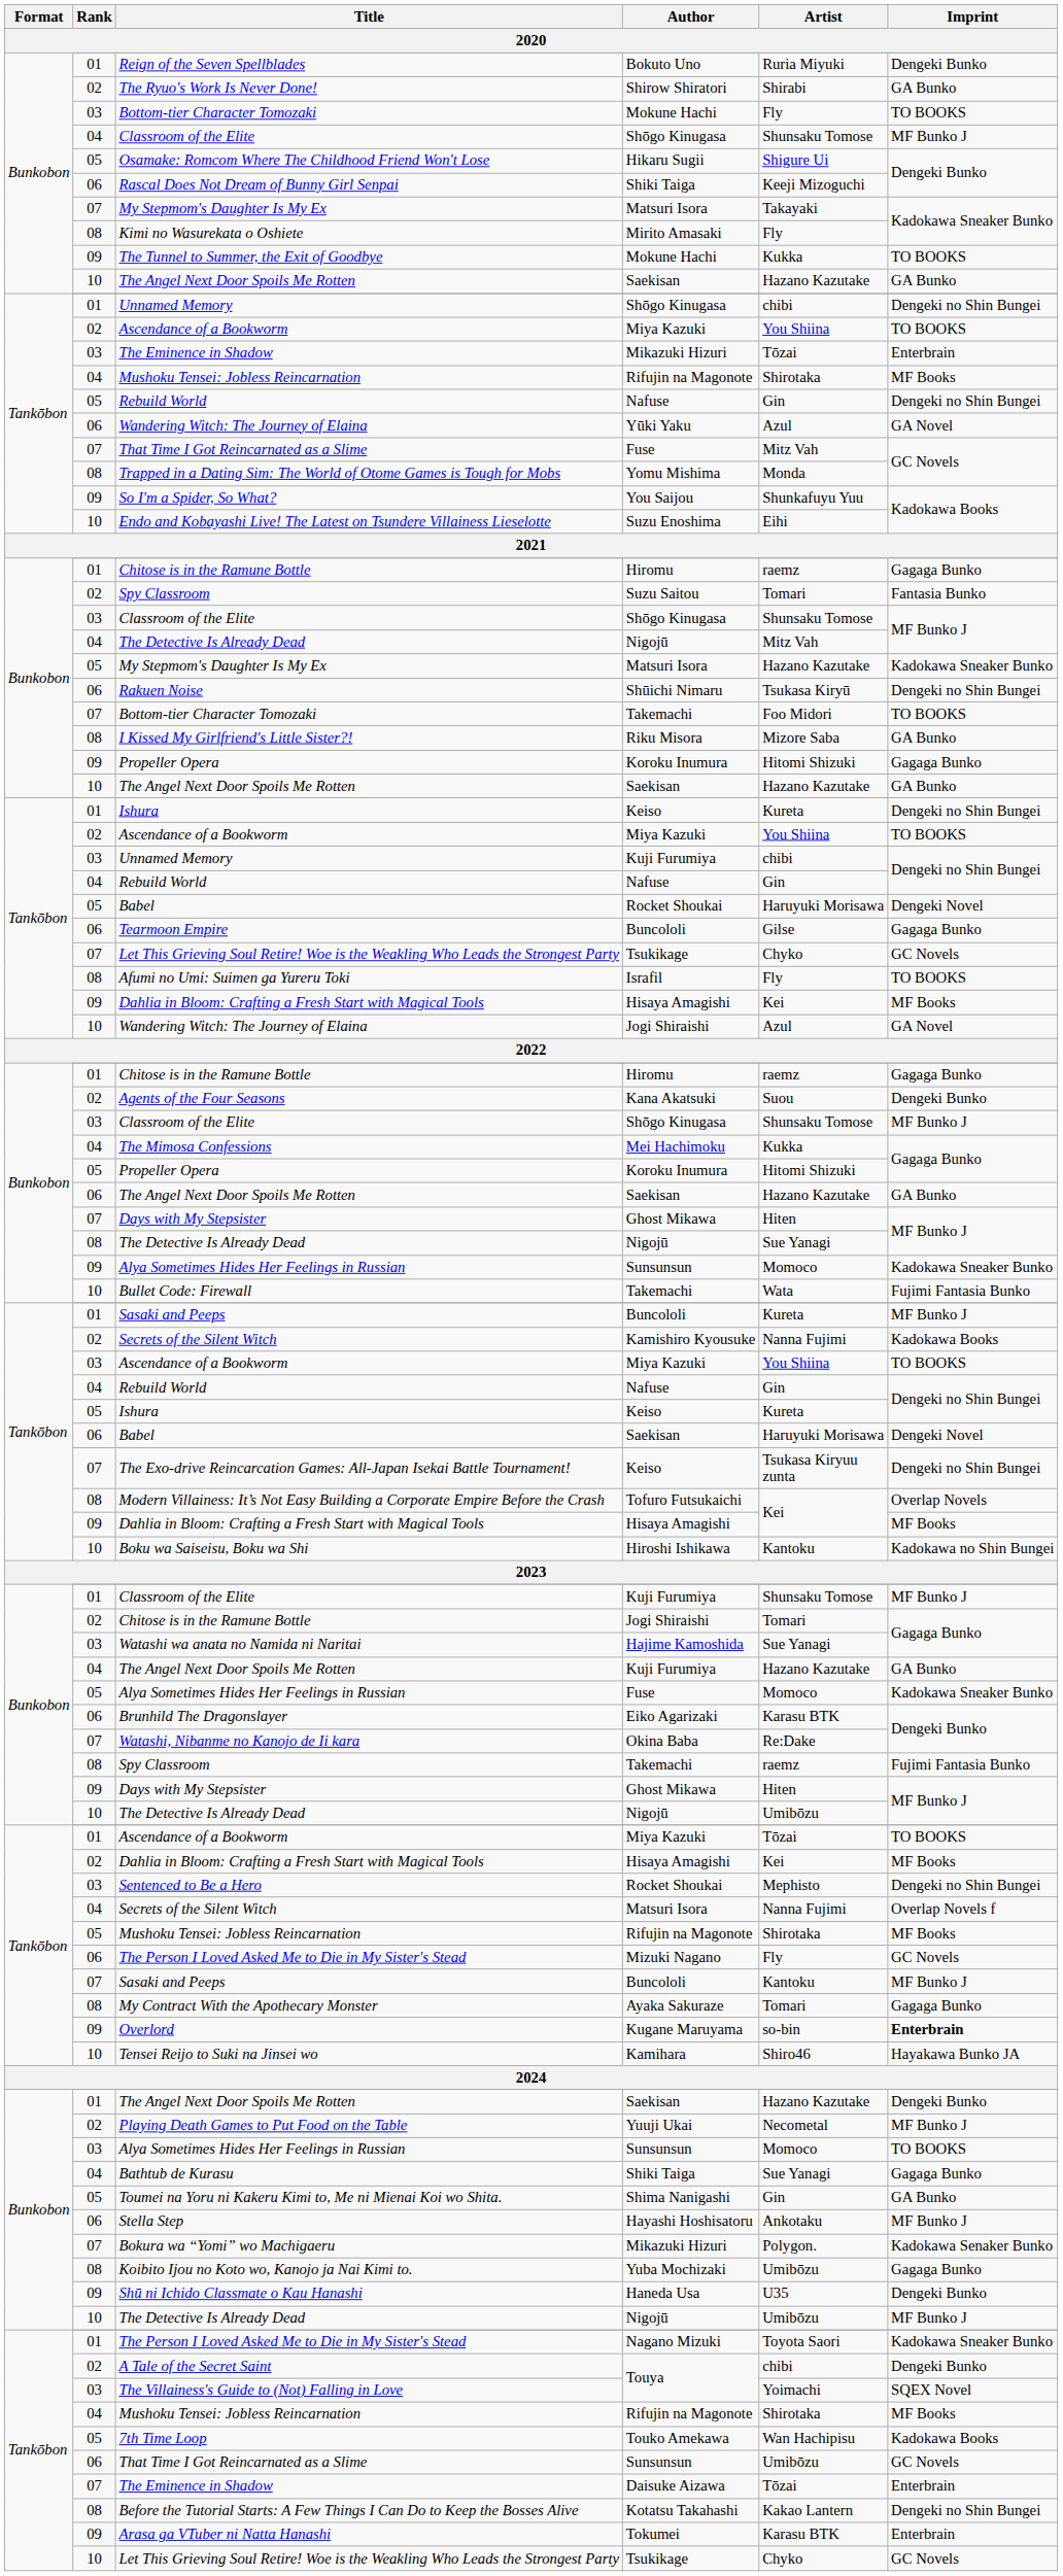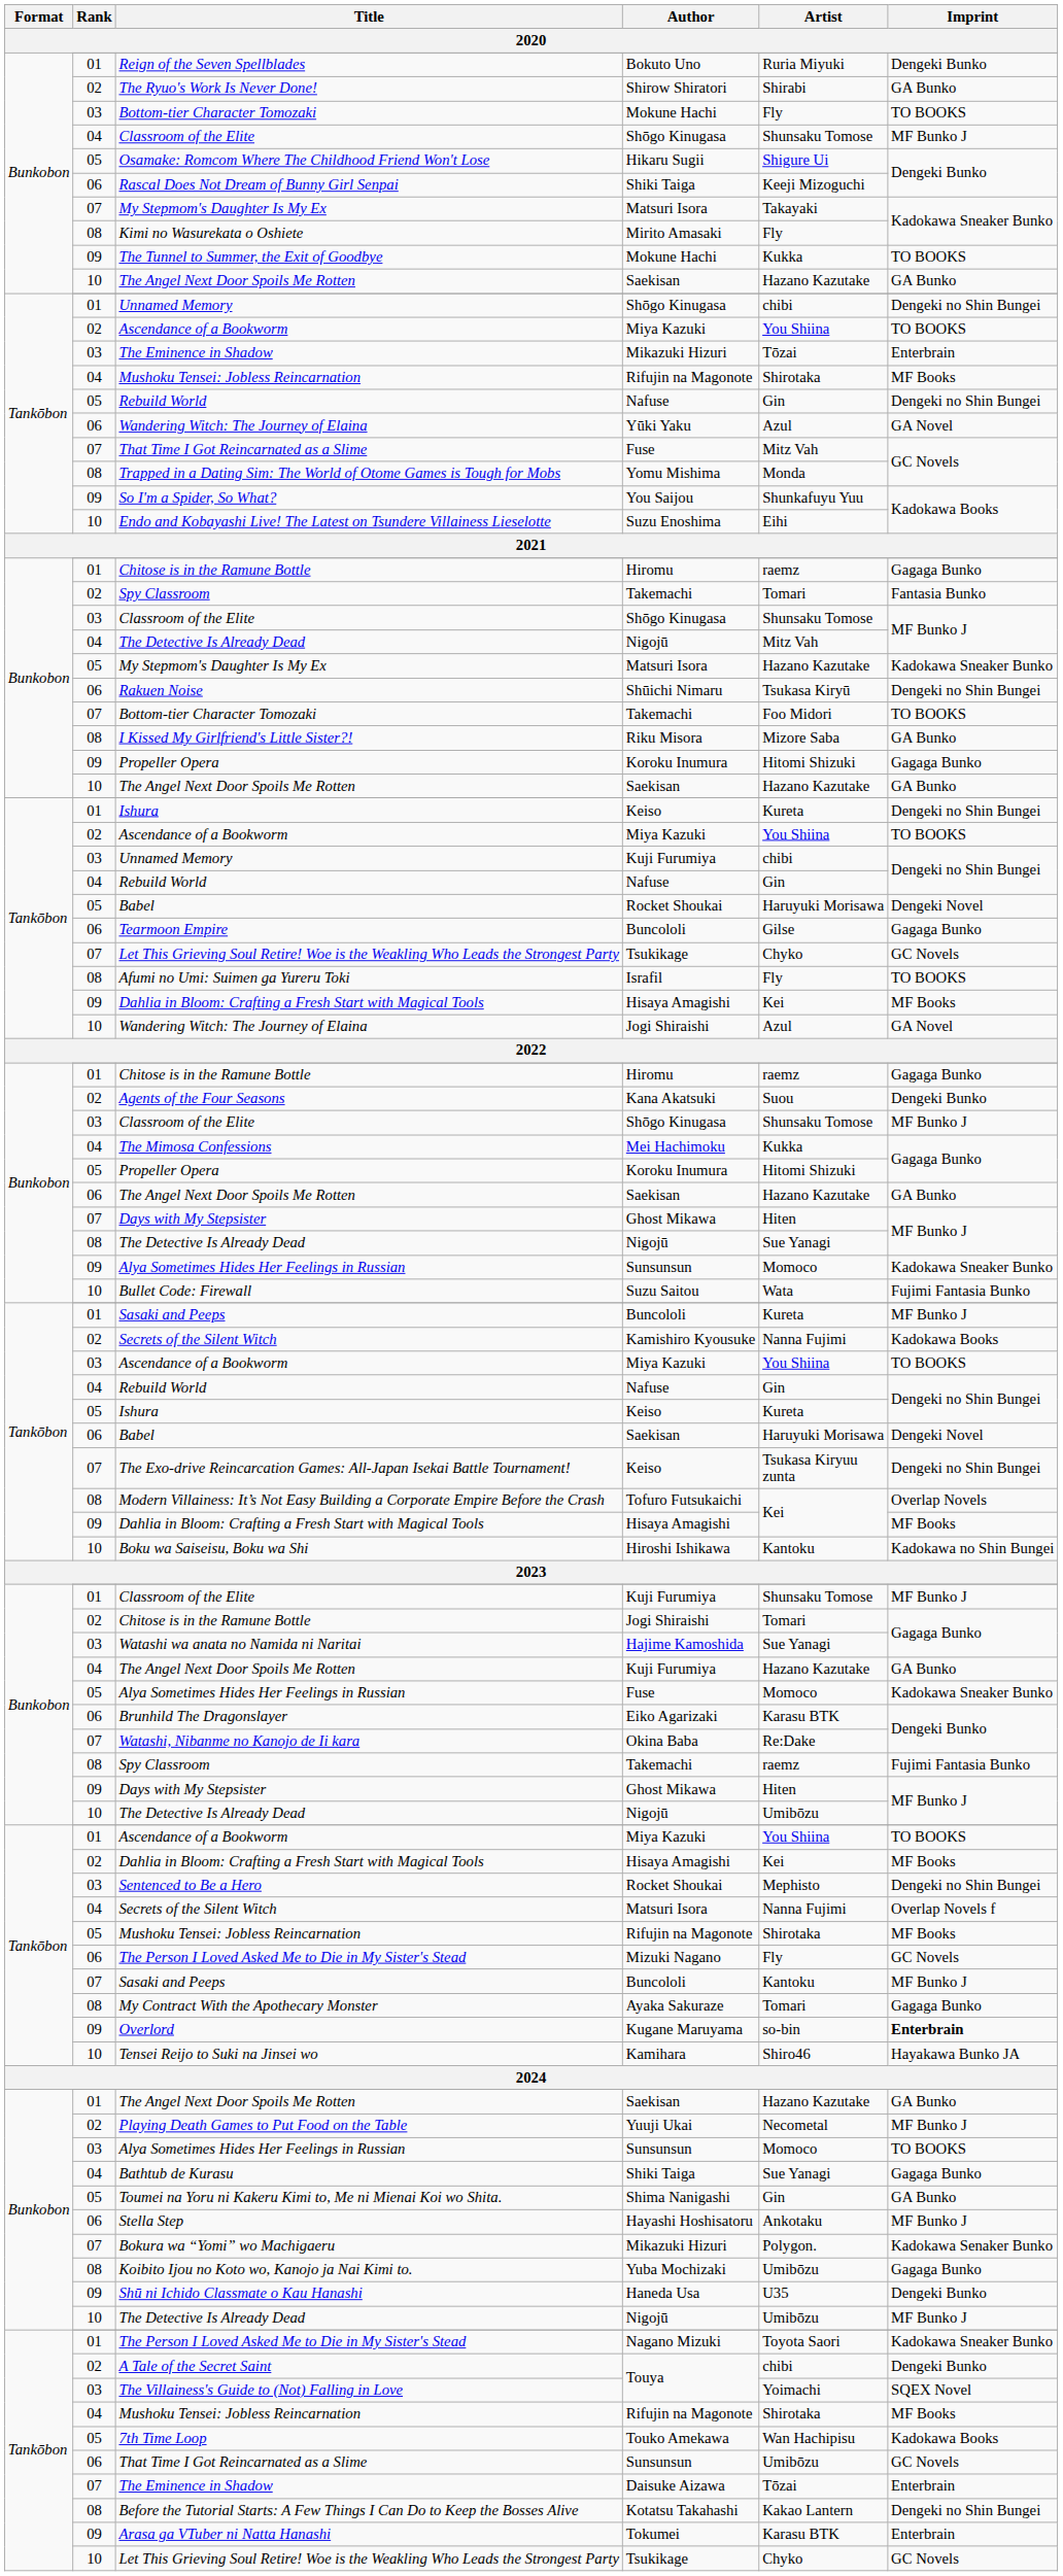02 / Spy Classroom | Author: Suzu Saitou -> Takemachi
Bullet Code: Firewall | Author: Takemachi -> Suzu Saitou
01 / Ascendance of a Bookworm | Artist: Tōzai -> You Shiina
01 / The Angel Next Door Spoils Me Rotten | Imprint: Dengeki Bunko -> GA Bunko
